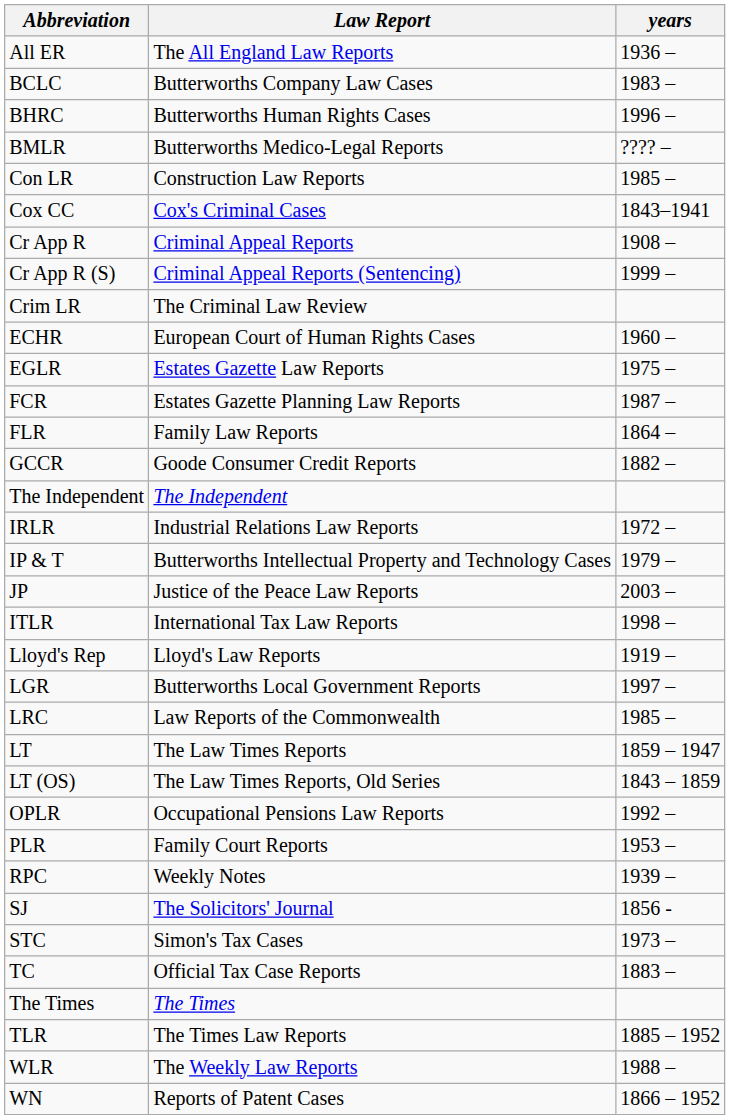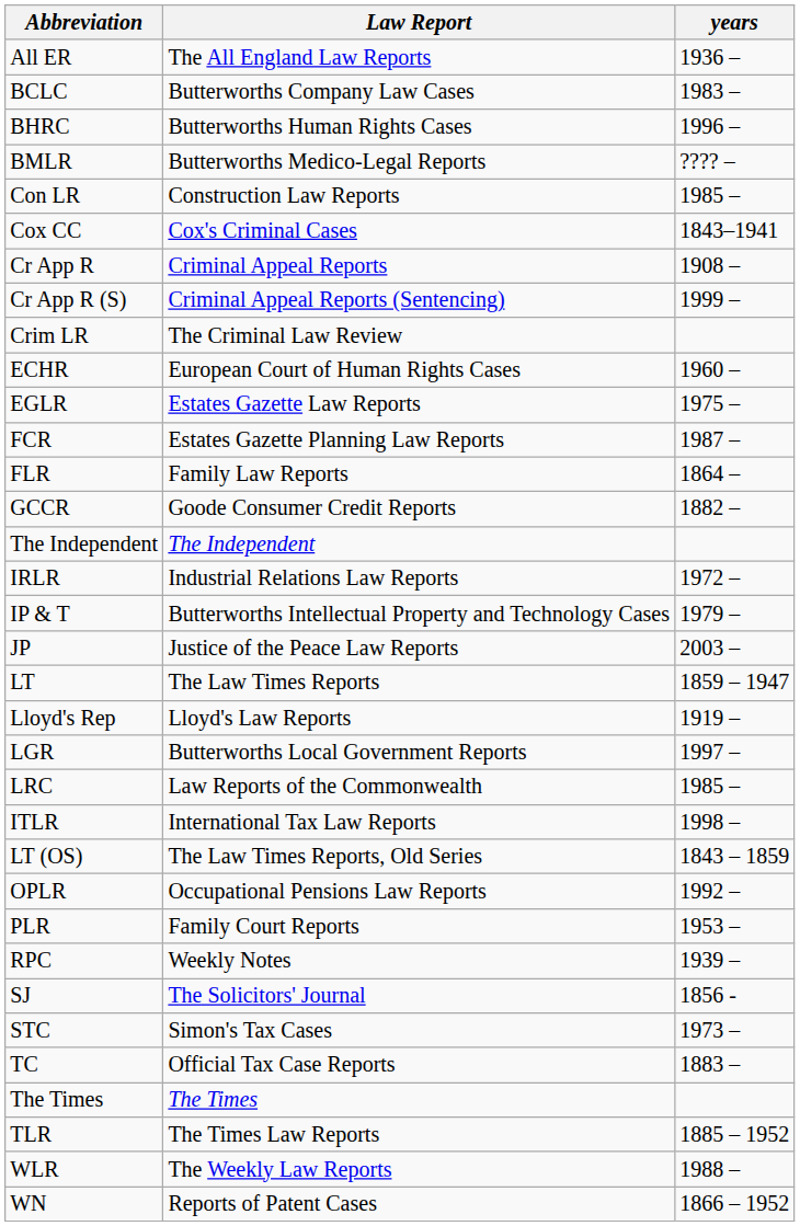rows swapped: ITLR <-> LT
